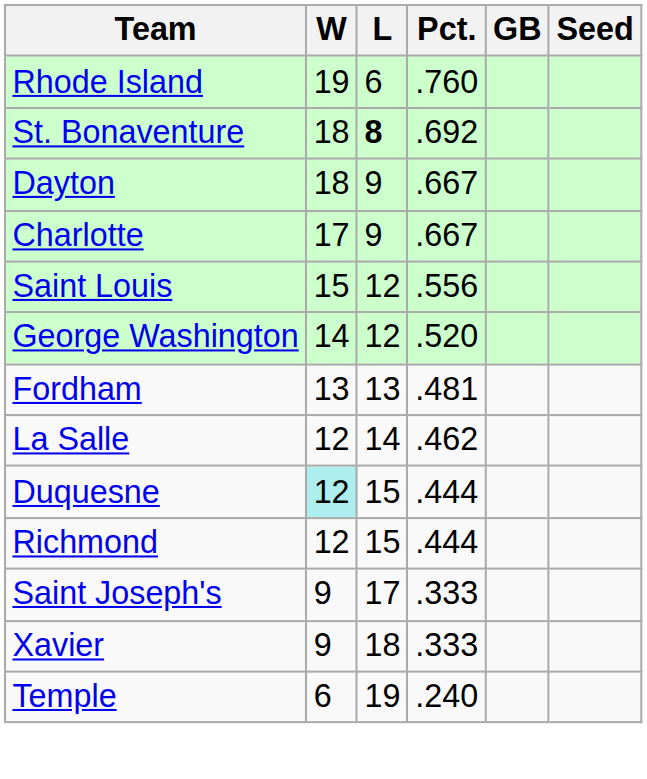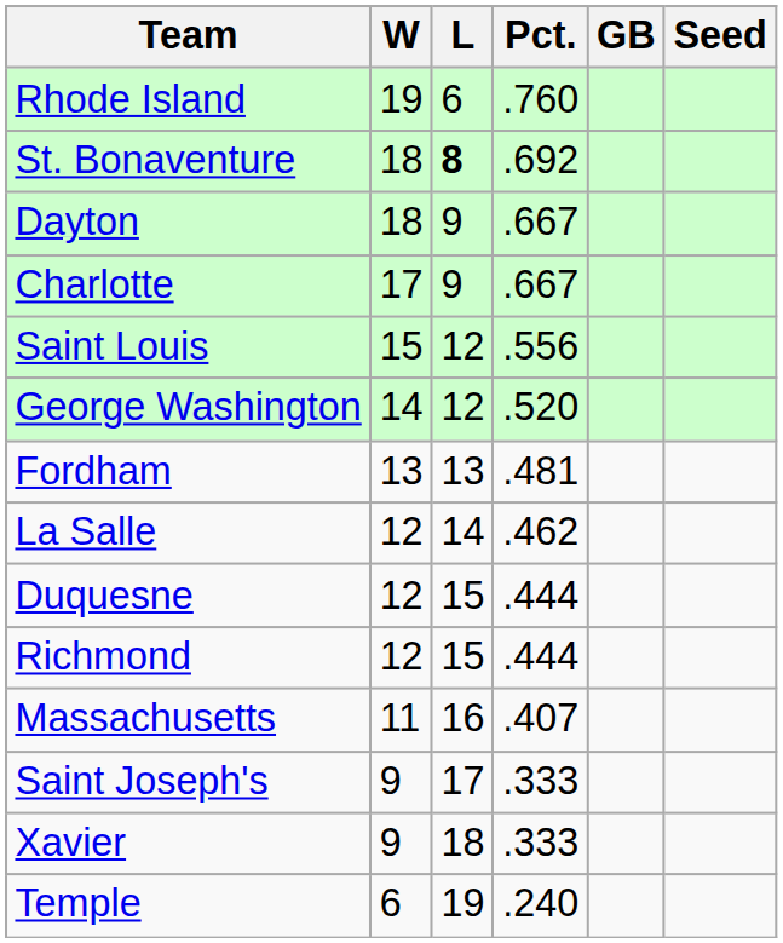Duquesne | W: paleturquoise background -> no background
+ row: Massachusetts | 11 | 16 | .407
